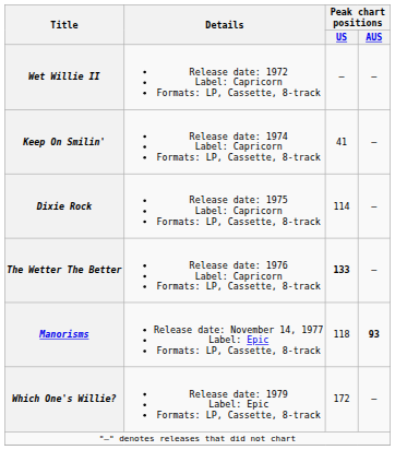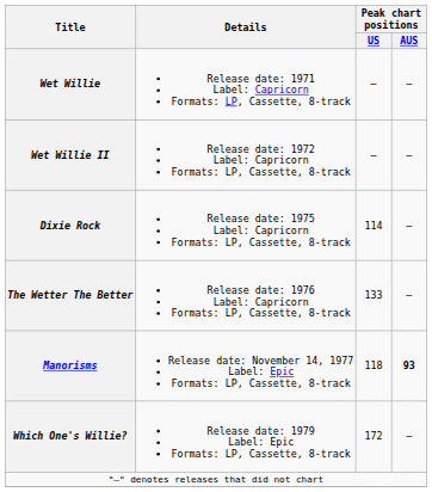+ row: Wet Willie | Release date: 1971 Label: Capricorn Formats: LP, Cassette, 8-track | — | —
- row: Keep On Smilin' | Release date: 1974 Label: Capricorn Formats: LP, Cassette, 8-track | 41 | —
The Wetter The Better | Peak chart positions / US: bold -> normal
